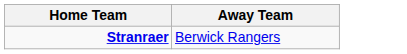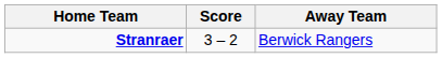+ column: Score | 3 – 2
